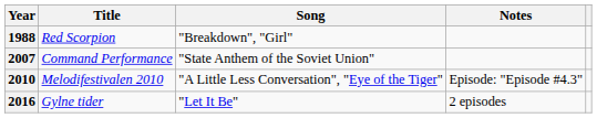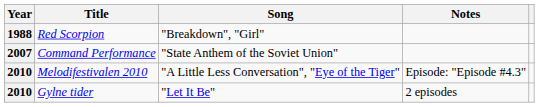Gylne tider | Year: 2016 -> 2010
